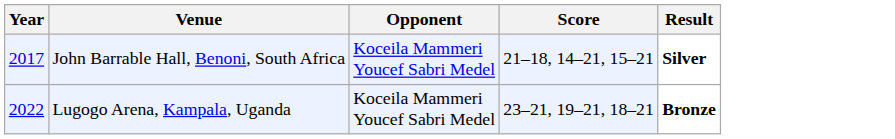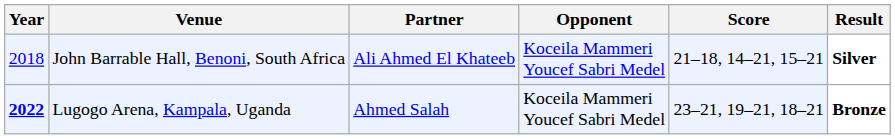+ column: Partner | Ali Ahmed El Khateeb | Ahmed Salah
John Barrable Hall, Benoni, South Africa | Year: 2017 -> 2018
Lugogo Arena, Kampala, Uganda | Year: normal -> bold
